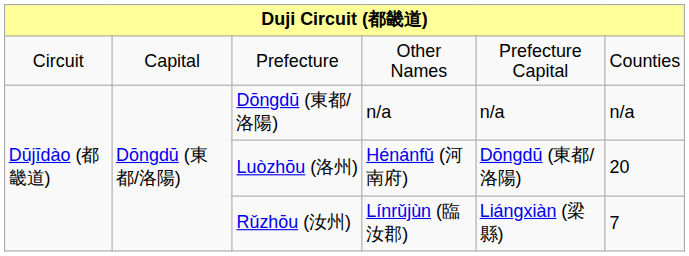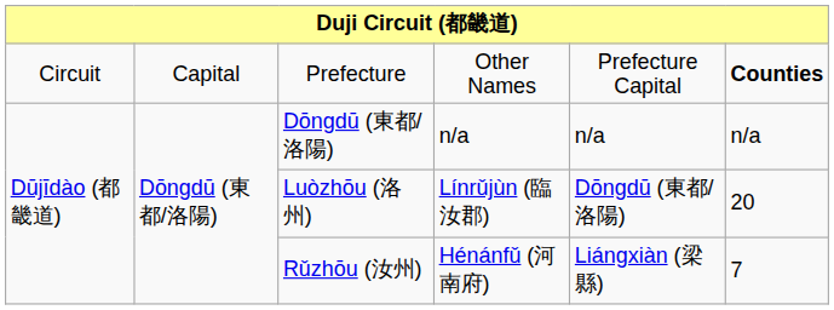Prefecture | column 6: normal -> bold
Luòzhōu (洛州) | column 4: Hénánfǔ (河南府) -> Línrǔjùn (臨汝郡)
Rǔzhōu (汝州) | column 4: Línrǔjùn (臨汝郡) -> Hénánfǔ (河南府)
